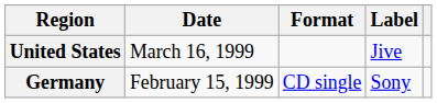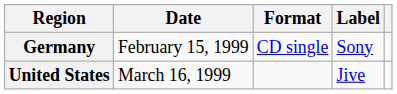rows swapped: Germany <-> United States
